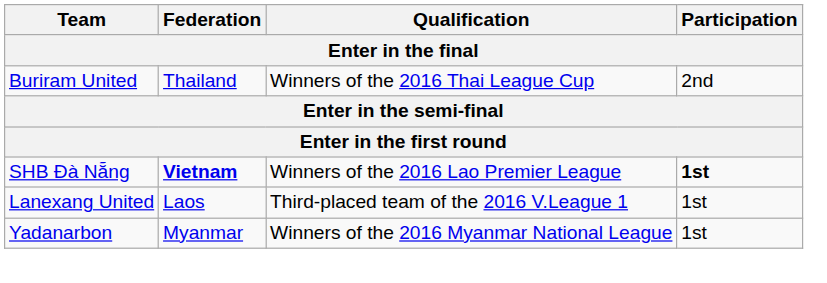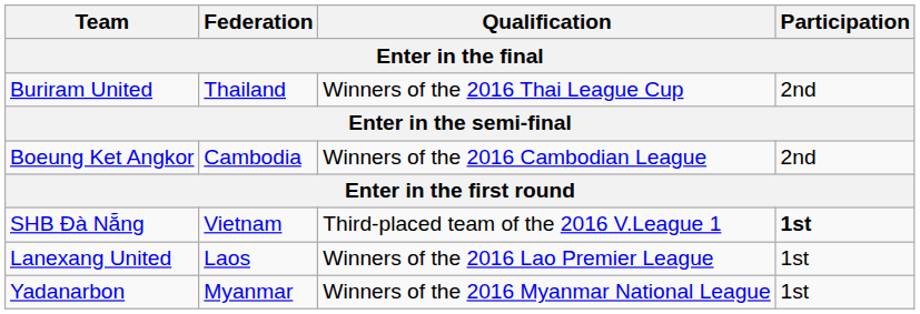+ row: Boeung Ket Angkor | Cambodia | Winners of the 2016 Cambodian League | 2nd
SHB Đà Nẵng | Federation: bold -> normal
SHB Đà Nẵng | Qualification: Winners of the 2016 Lao Premier League -> Third-placed team of the 2016 V.League 1
Lanexang United | Qualification: Third-placed team of the 2016 V.League 1 -> Winners of the 2016 Lao Premier League
